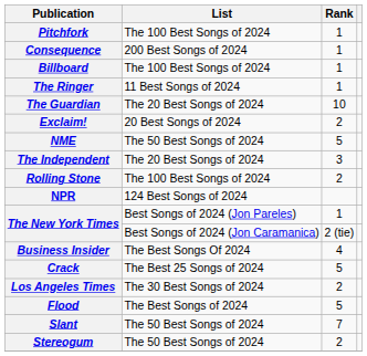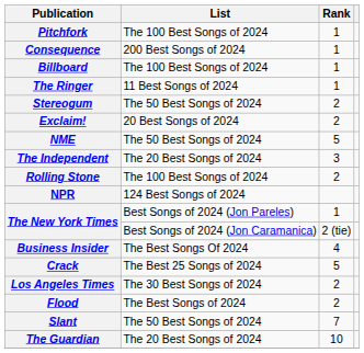rows swapped: Stereogum <-> The Guardian
Flood | Rank: 5 -> 2
